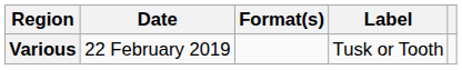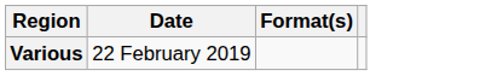- column: Label | Tusk or Tooth
